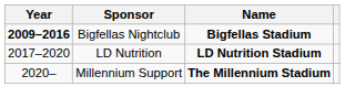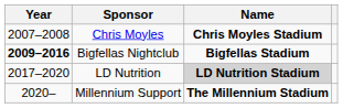+ row: 2007–2008 | Chris Moyles | Chris Moyles Stadium
LD Nutrition | Name: no background -> lightgrey background
